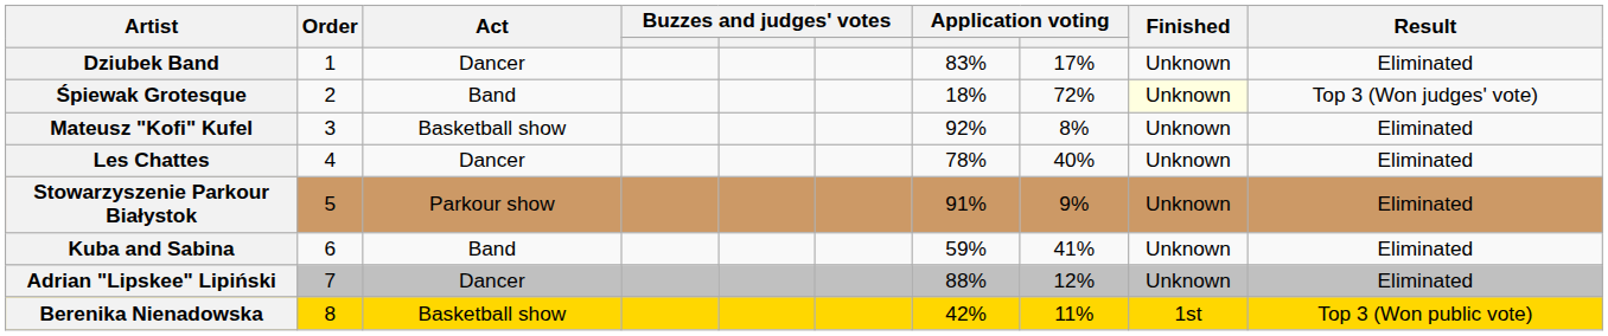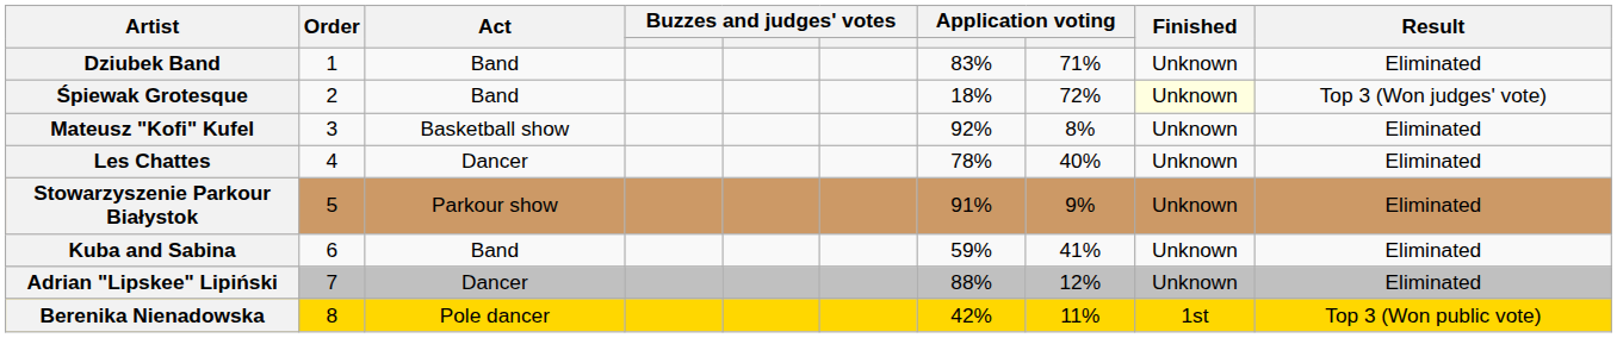Dziubek Band | Act: Dancer -> Band
Dziubek Band | column 8: 17% -> 71%
Berenika Nienadowska | Act: Basketball show -> Pole dancer
